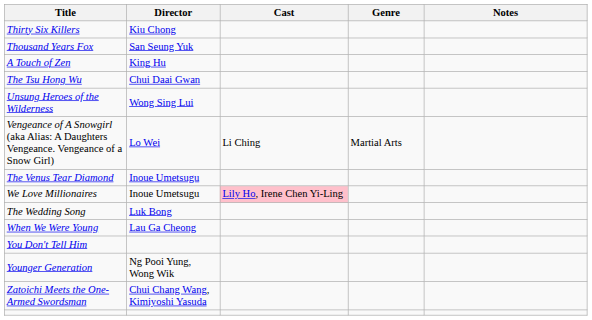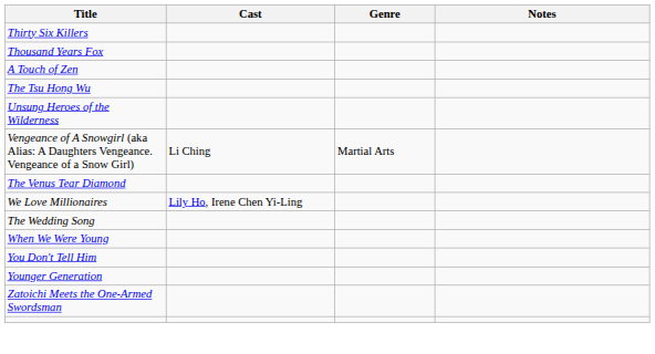- column: Director | Kiu Chong | San Seung Yuk | King Hu | Chui Daai Gwan | Wong Sing Lui | Lo Wei | Inoue Umetsugu | Inoue Umetsugu | Luk Bong | Lau Ga Cheong | Ng Pooi Yung, Wong Wik | Chui Chang Wang, Kimiyoshi Yasuda
We Love Millionaires | Cast: pink background -> no background
